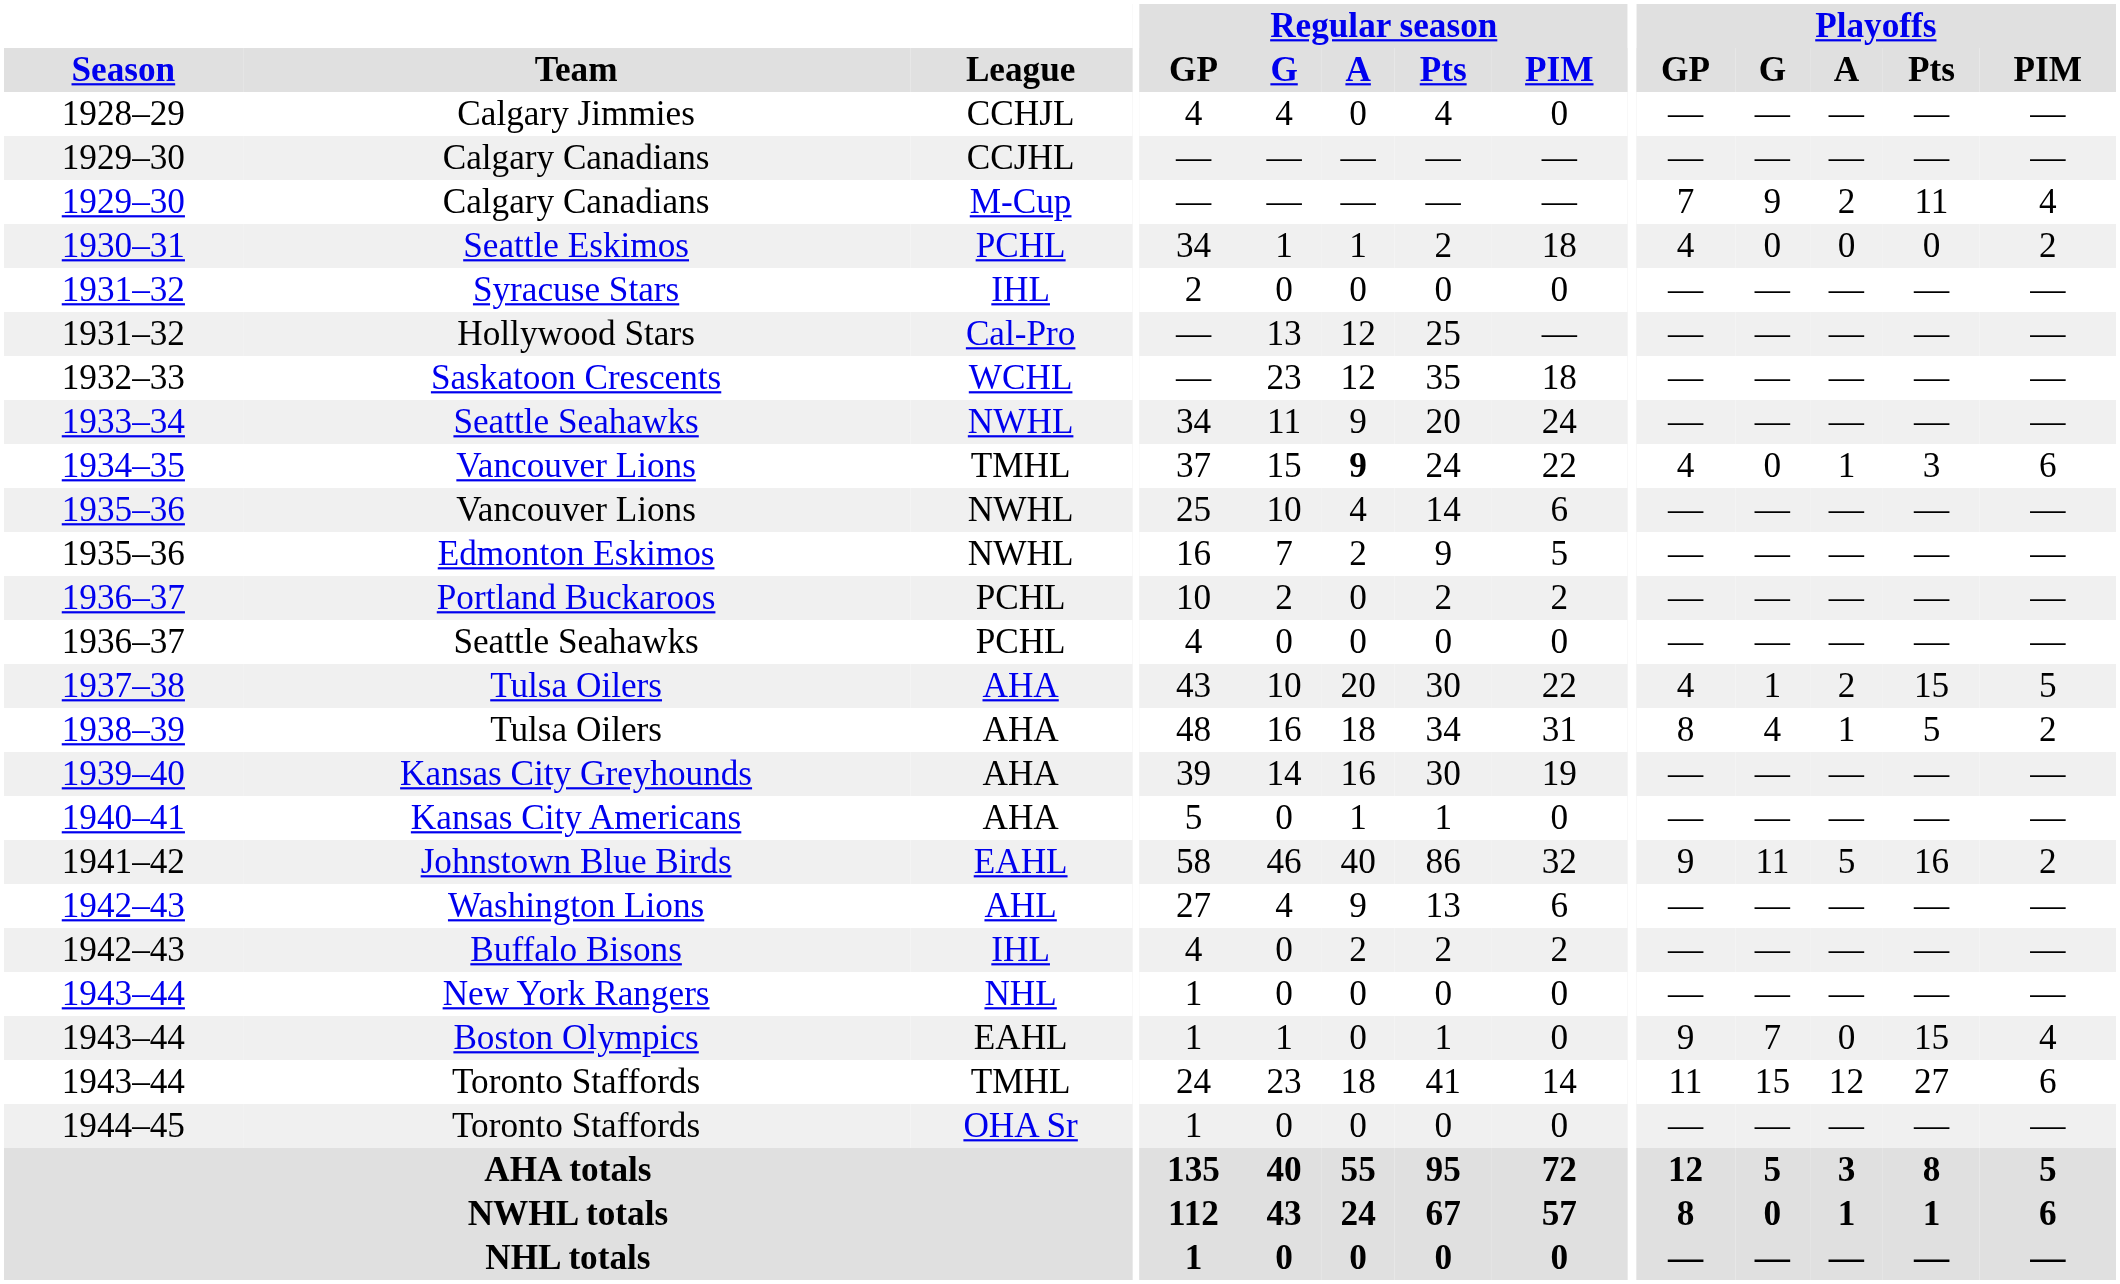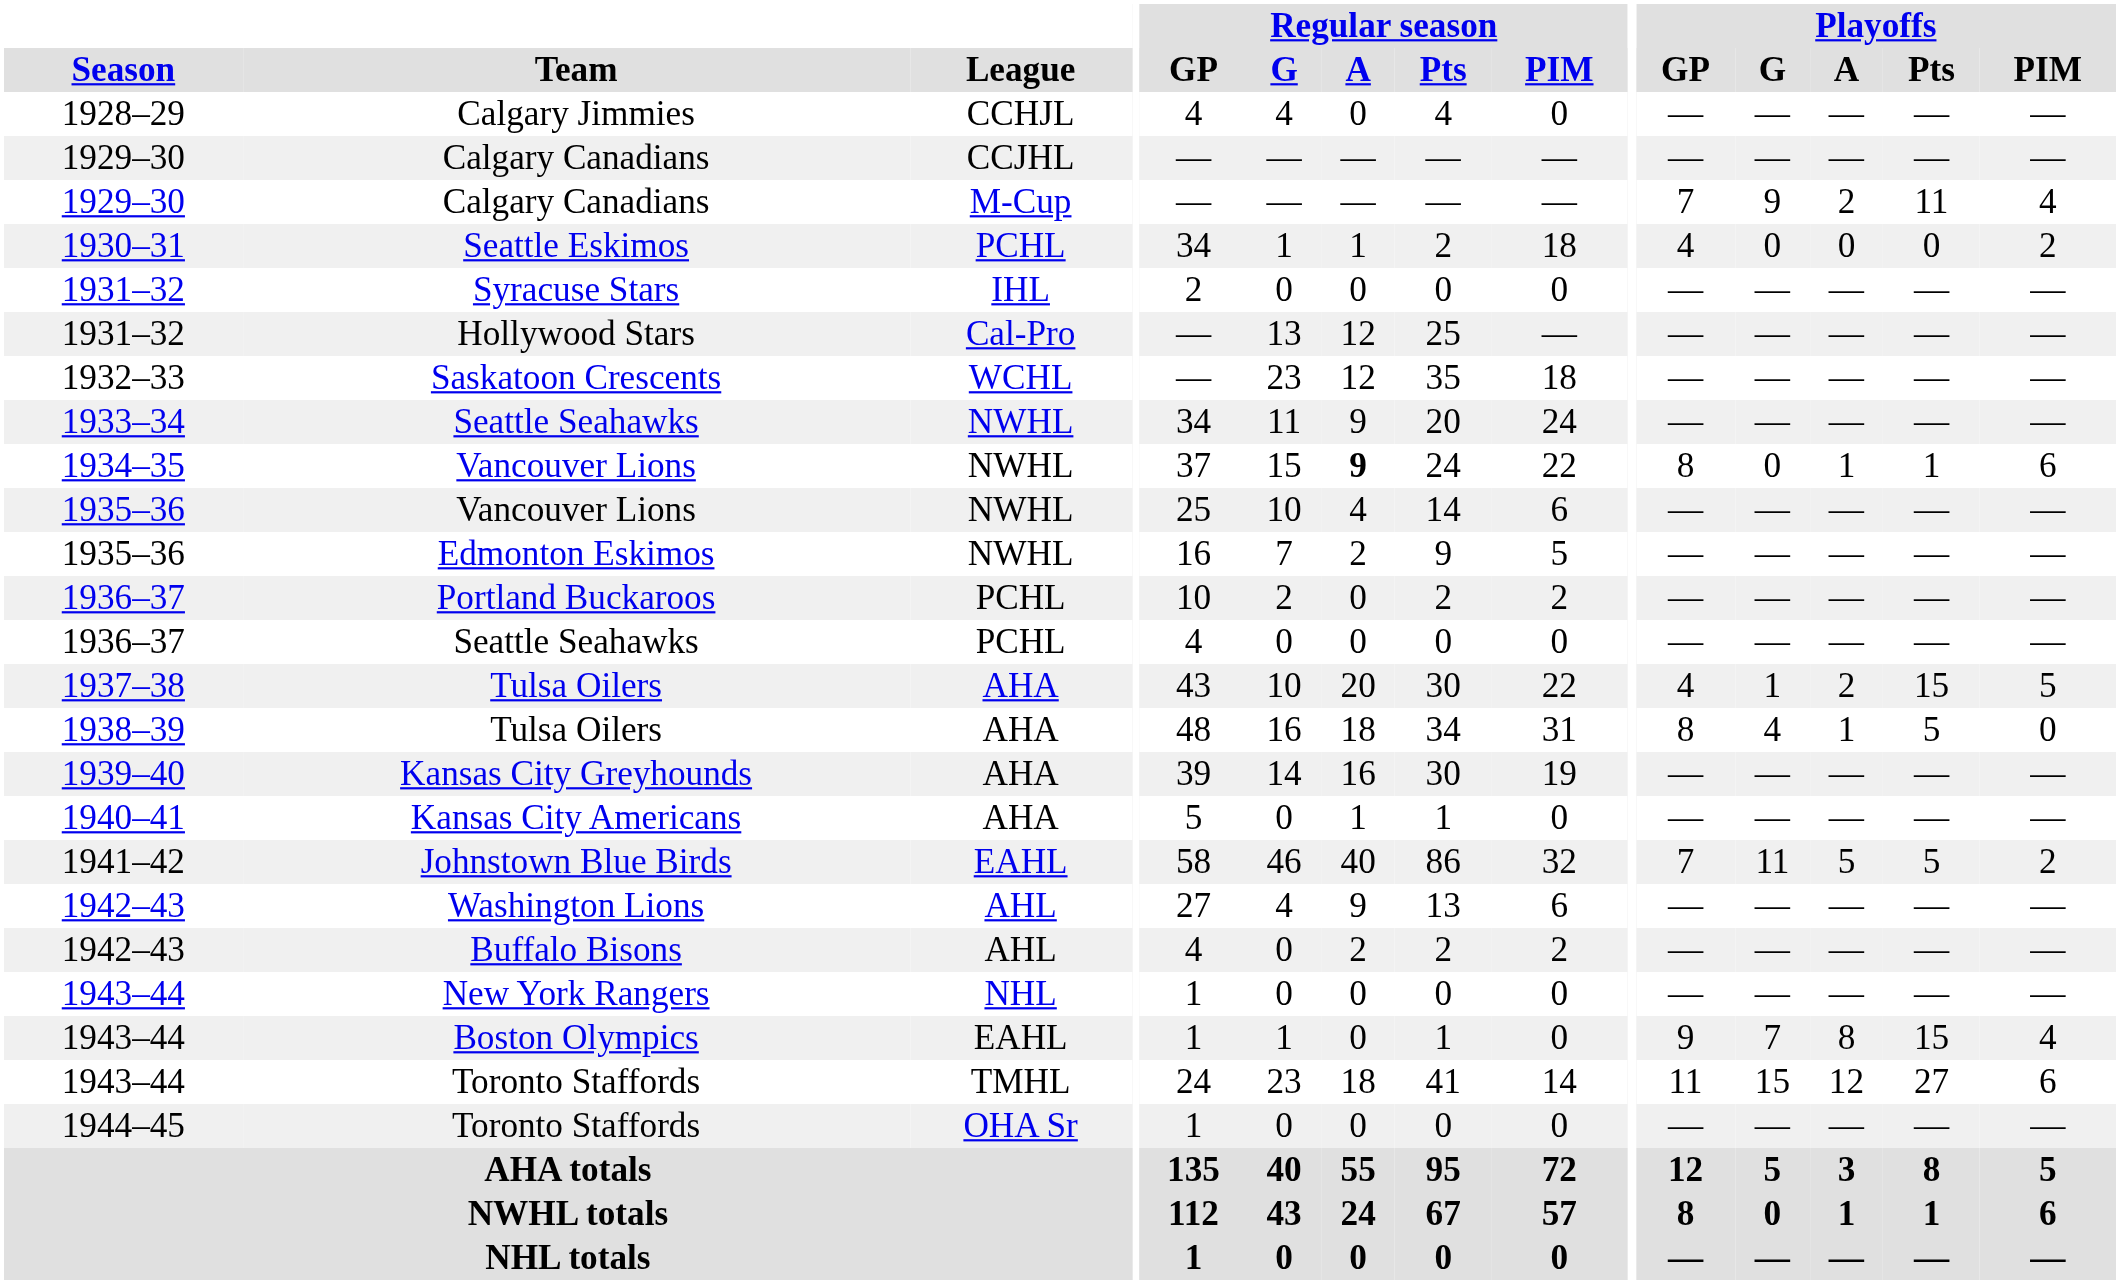1934–35 / Vancouver Lions | League: TMHL -> NWHL
1934–35 / Vancouver Lions | Playoffs / GP: 4 -> 8
1934–35 / Vancouver Lions | Playoffs / Pts: 3 -> 1
1938–39 / Tulsa Oilers | Playoffs / PIM: 2 -> 0
Johnstown Blue Birds | Playoffs / GP: 9 -> 7
Johnstown Blue Birds | Playoffs / Pts: 16 -> 5
Buffalo Bisons | League: IHL -> AHL
Boston Olympics | Playoffs / A: 0 -> 8
